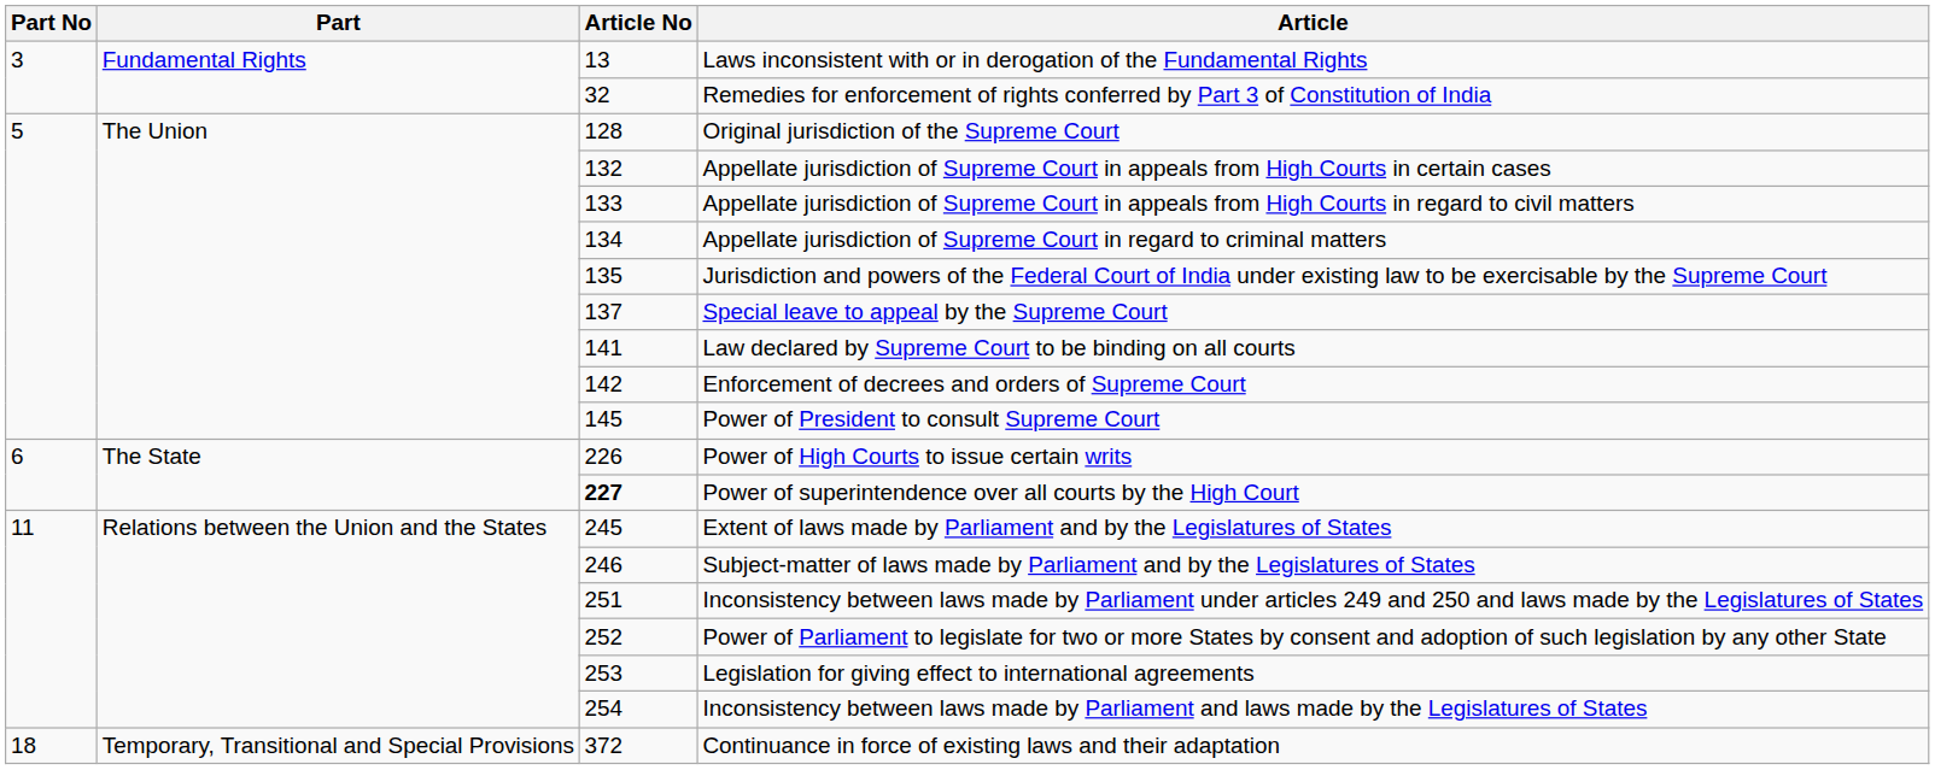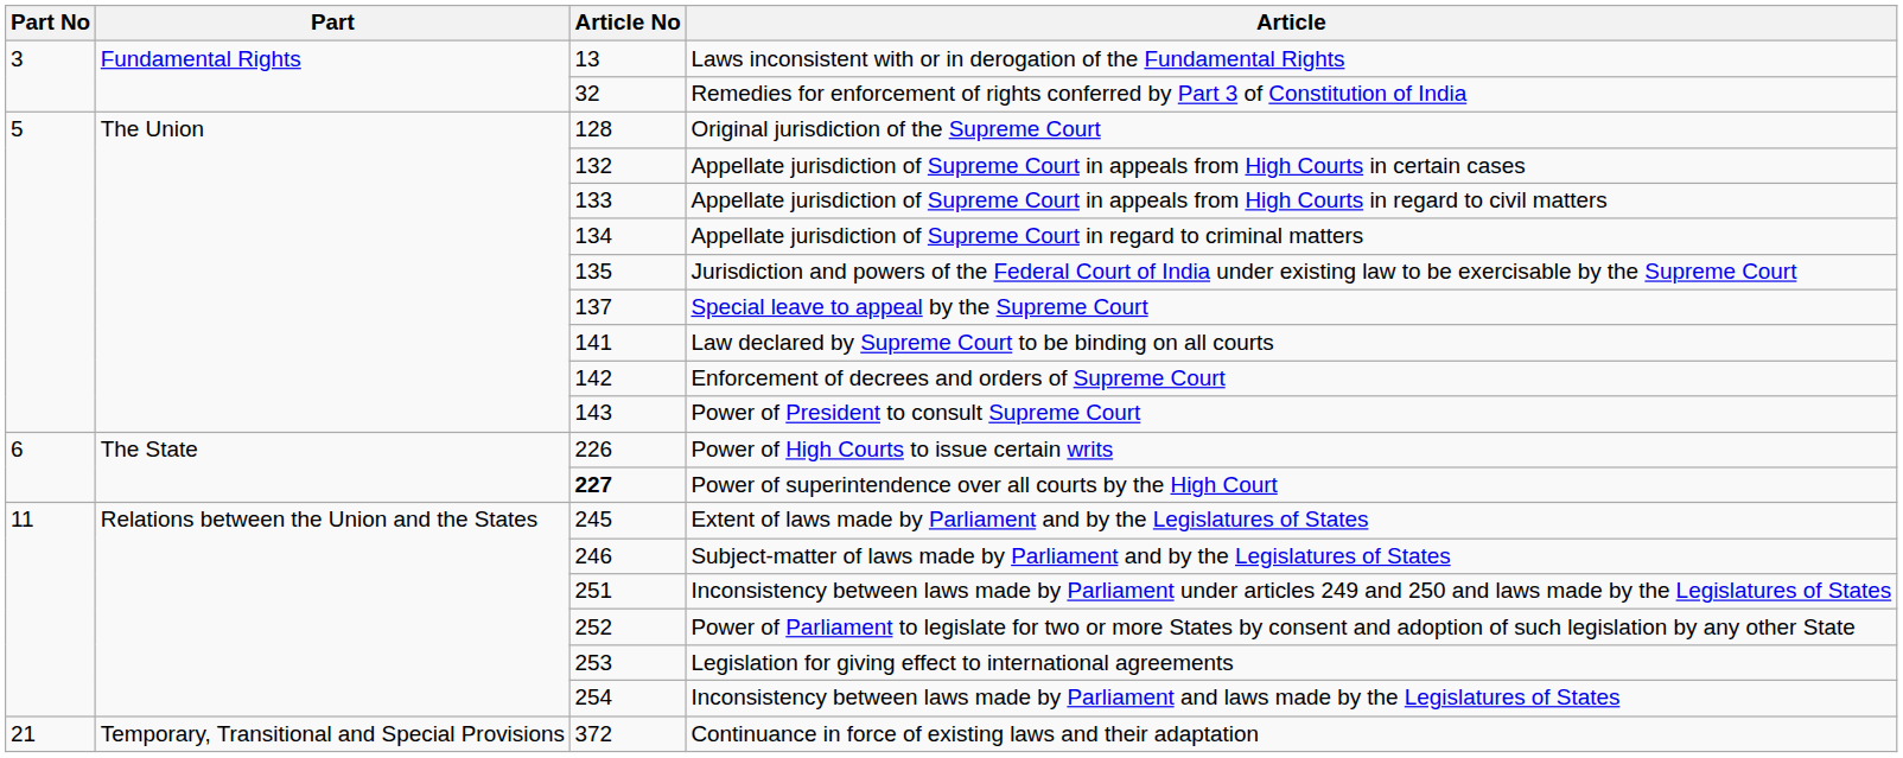Power of President to consult Supreme Court | Article No: 145 -> 143
Continuance in force of existing laws and their adaptation | Part No: 18 -> 21
